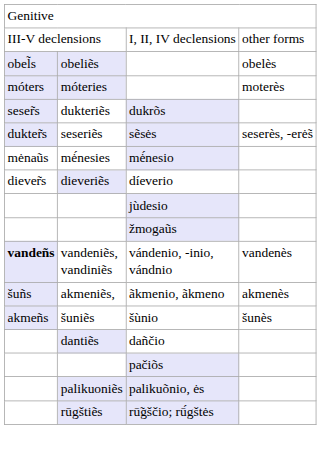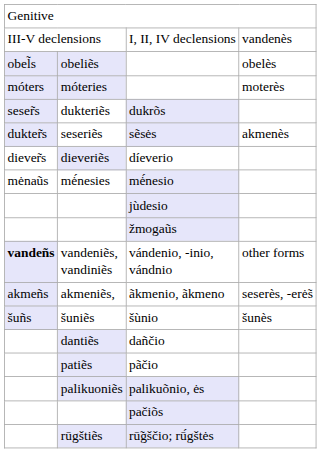I, II, IV declensions | column 4: other forms -> vandenès
sẽsės | column 4: seserès, -erė̃s -> akmenès
rows swapped: díeverio <-> mė́nesio
vándenio, -inio, vándnio | column 4: vandenès -> other forms
ãkmenio, ãkmeno | column 1: šuñs -> akmeñs
ãkmenio, ãkmeno | column 4: akmenès -> seserès, -erė̃s
šùnio | column 1: akmeñs -> šuñs
+ row: patiẽs | pãčio
rows swapped: pačiõs <-> palikuõnio, ės
